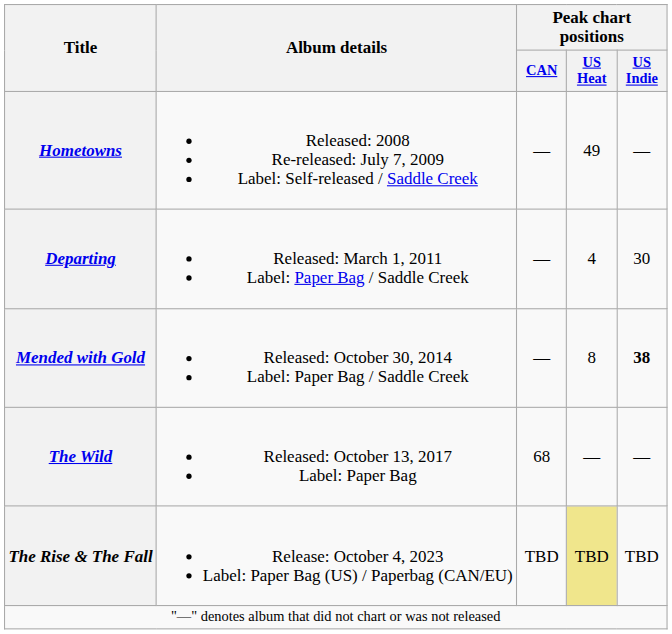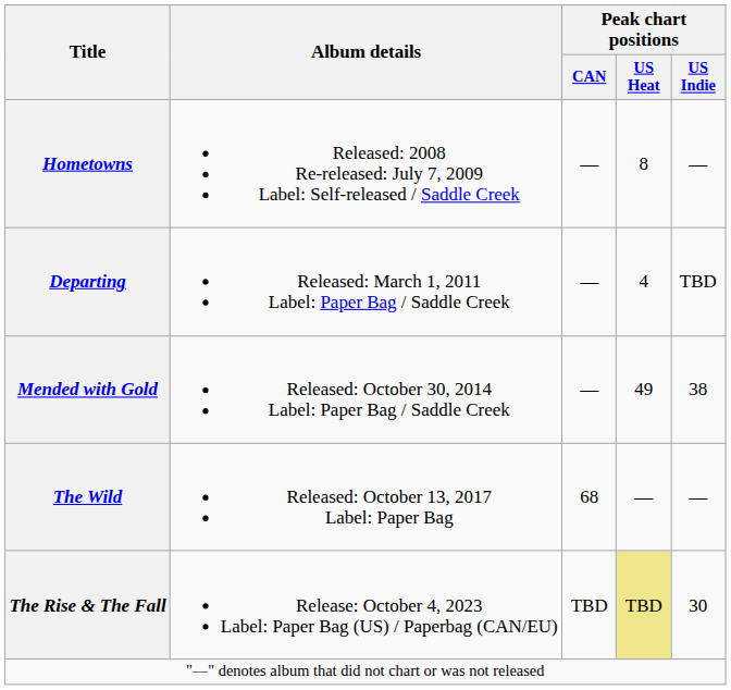Hometowns | Peak chart positions / US Heat: 49 -> 8
Departing | Peak chart positions / US Indie: 30 -> TBD
Mended with Gold | Peak chart positions / US Heat: 8 -> 49
Mended with Gold | Peak chart positions / US Indie: bold -> normal
The Rise & The Fall | Peak chart positions / US Indie: TBD -> 30
